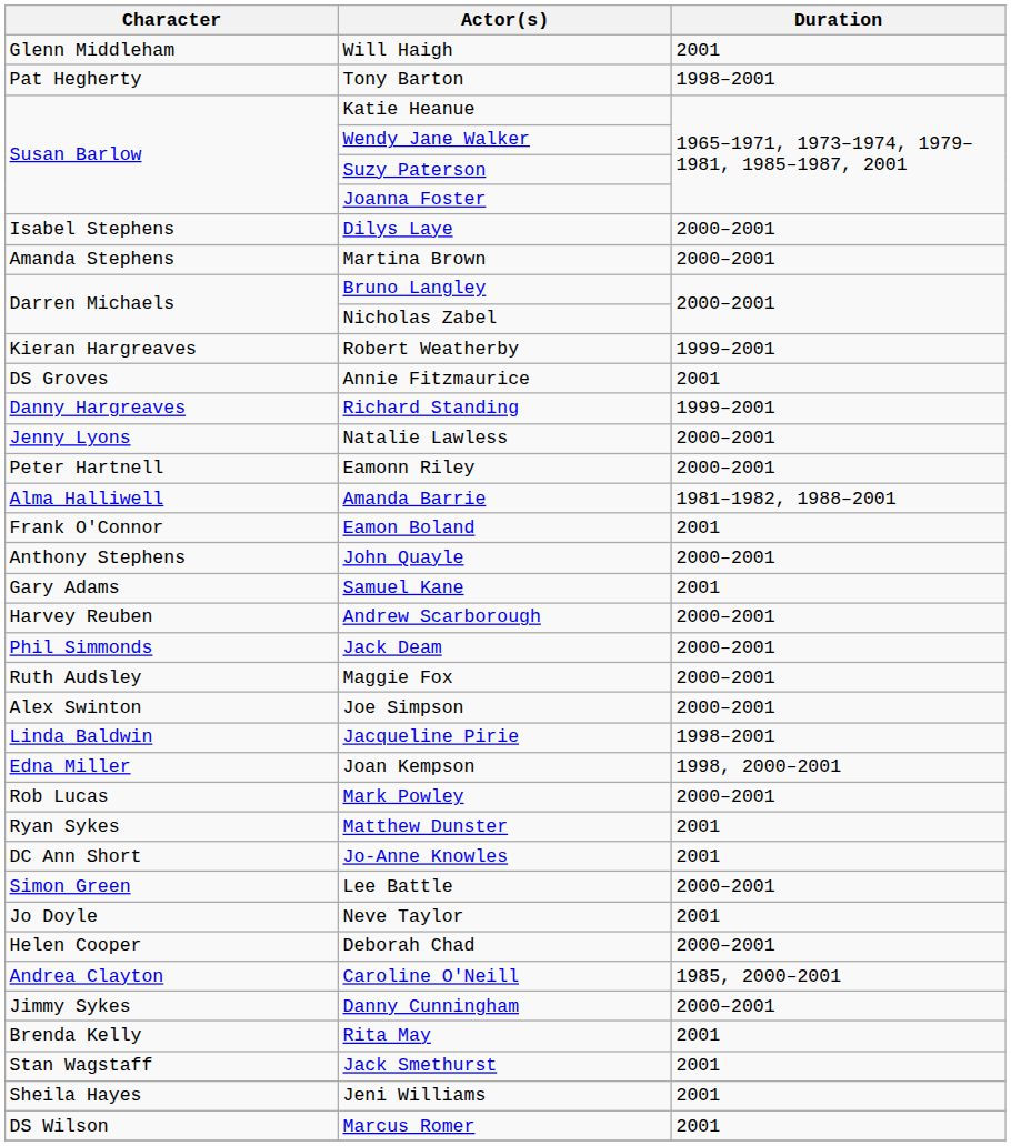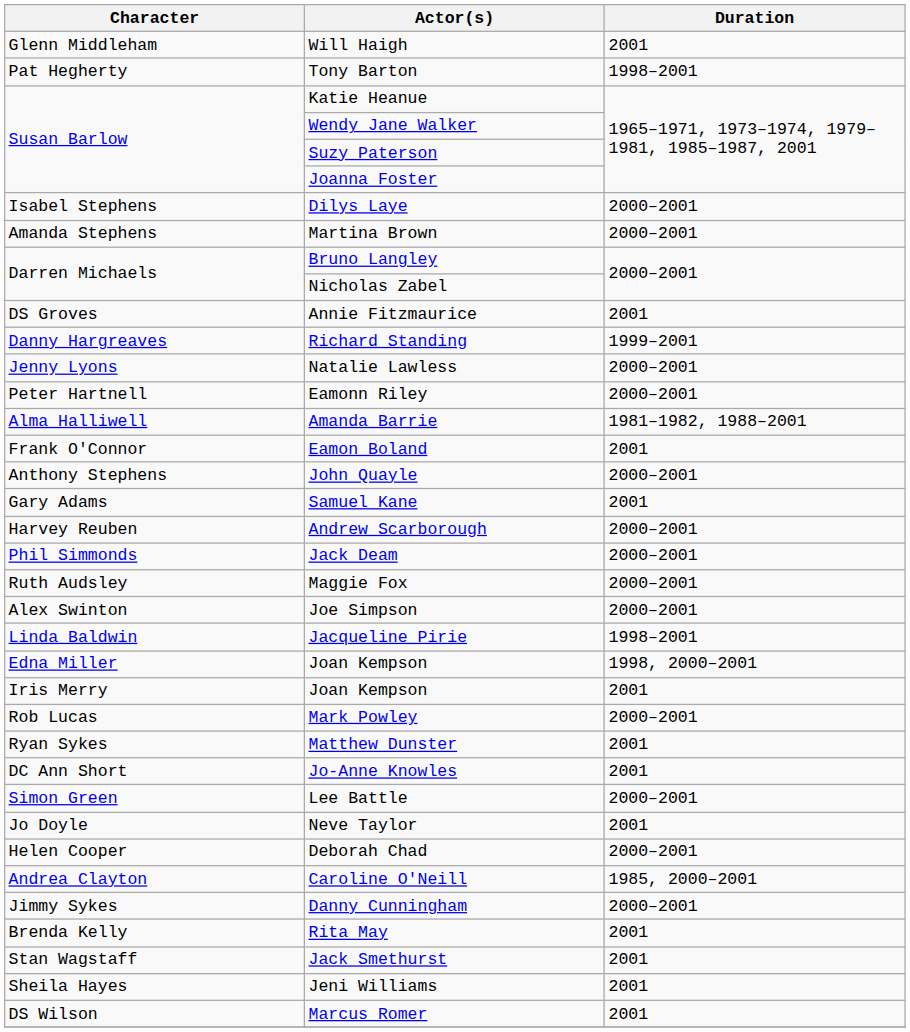- row: Kieran Hargreaves | Robert Weatherby | 1999–2001
+ row: Iris Merry | Joan Kempson | 2001
